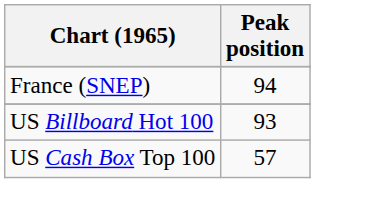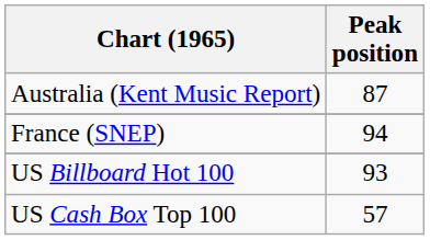+ row: Australia (Kent Music Report) | 87
